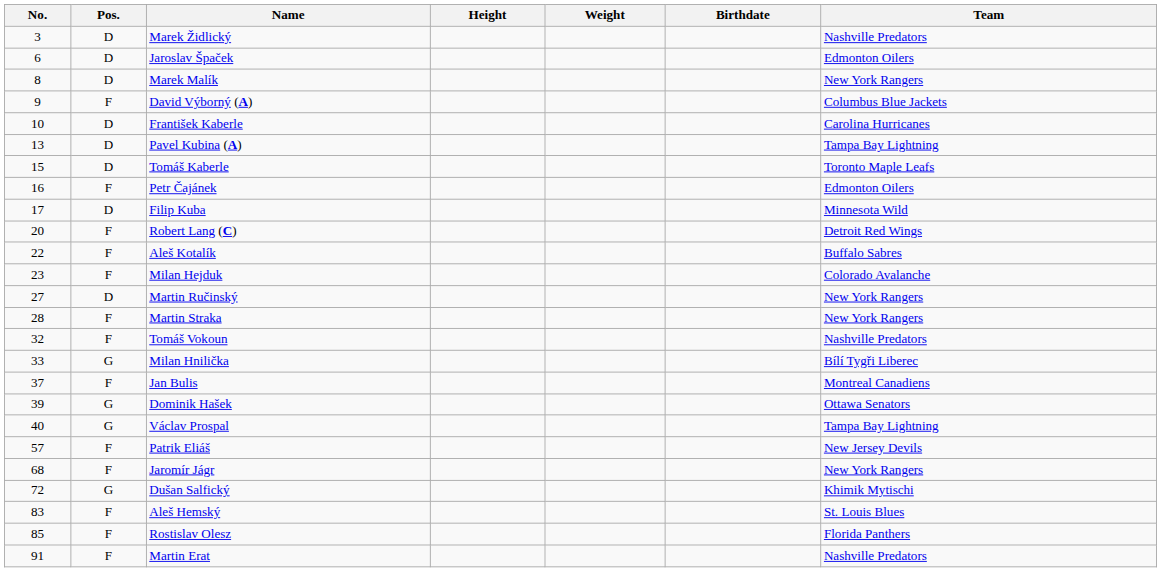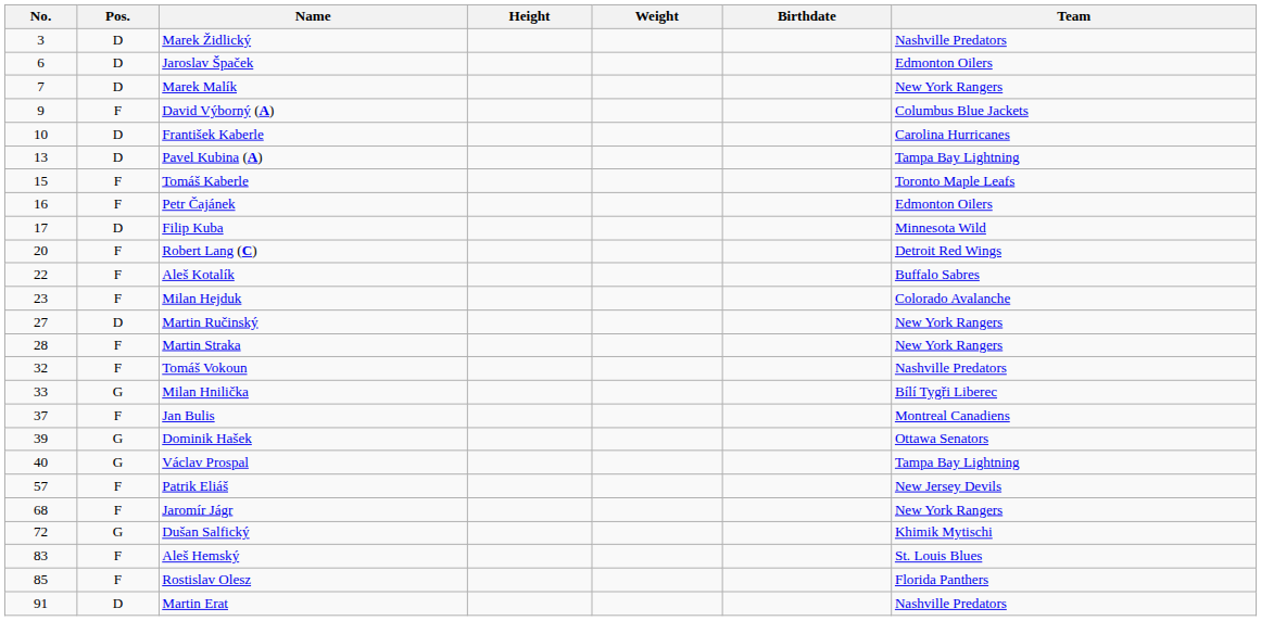Marek Malík | No.: 8 -> 7
Tomáš Kaberle | Pos.: D -> F
Martin Erat | Pos.: F -> D
